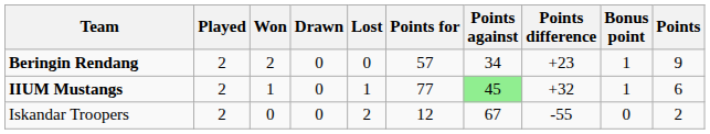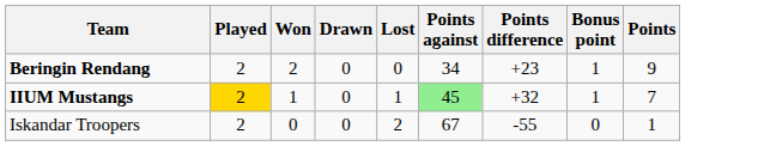- column: Points for | 57 | 77 | 12
IIUM Mustangs | Played: no background -> gold background
IIUM Mustangs | Points: 6 -> 7
Iskandar Troopers | Points: 2 -> 1
